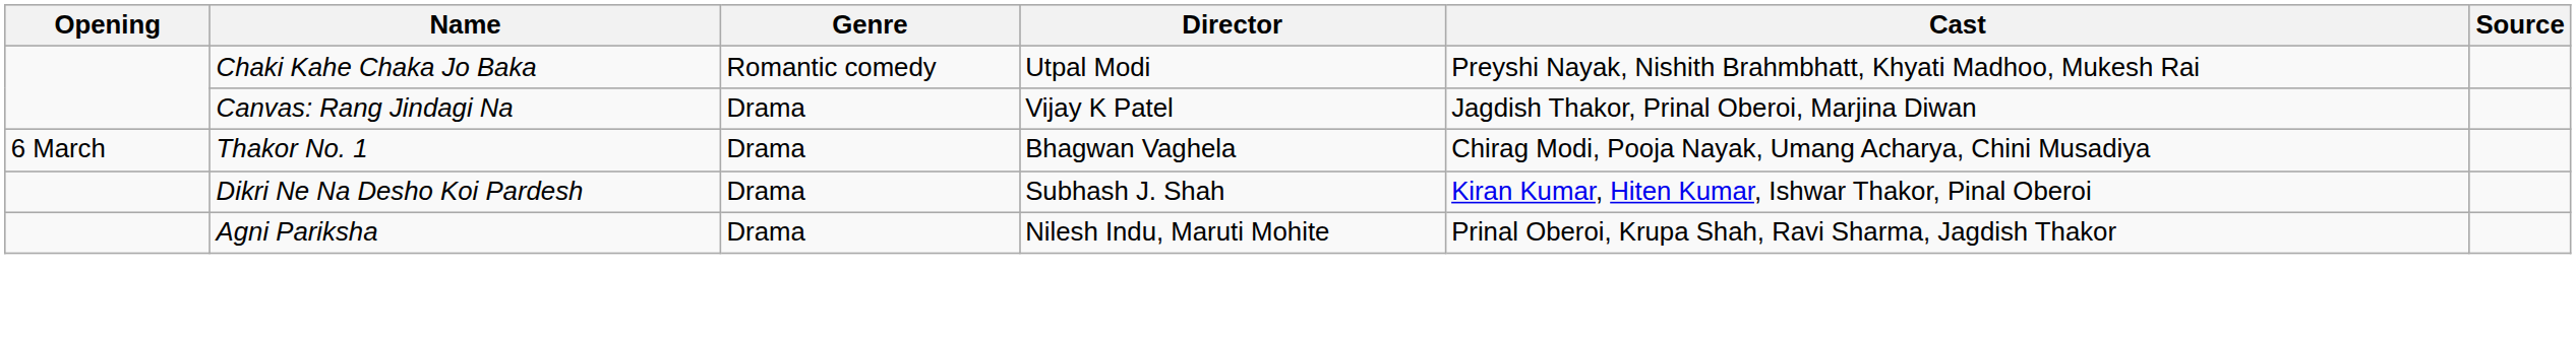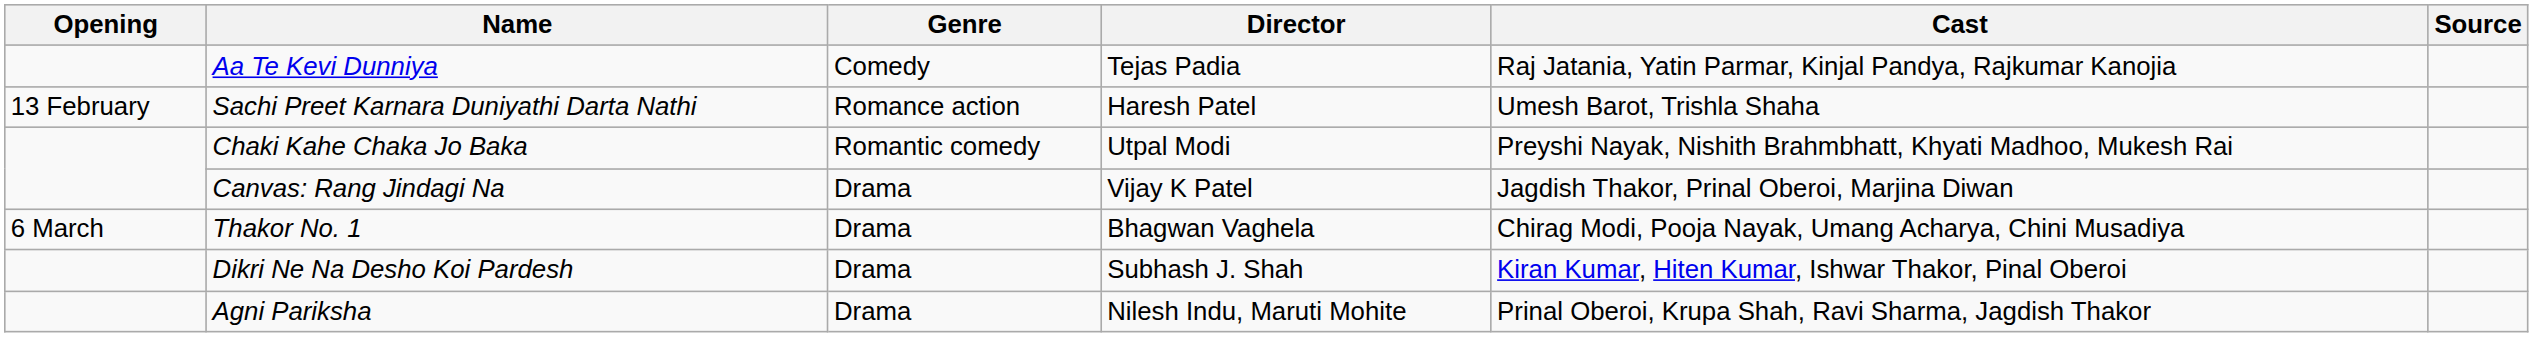+ row: Aa Te Kevi Dunniya | Comedy | Tejas Padia | Raj Jatania, Yatin Parmar, Kinjal Pandya, Rajkumar Kanojia
+ row: 13 February | Sachi Preet Karnara Duniyathi Darta Nathi | Romance action | Haresh Patel | Umesh Barot, Trishla Shaha
